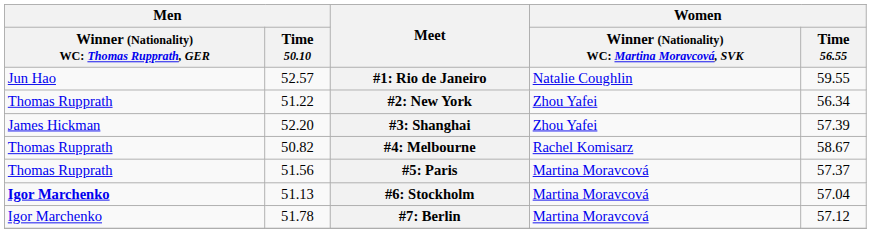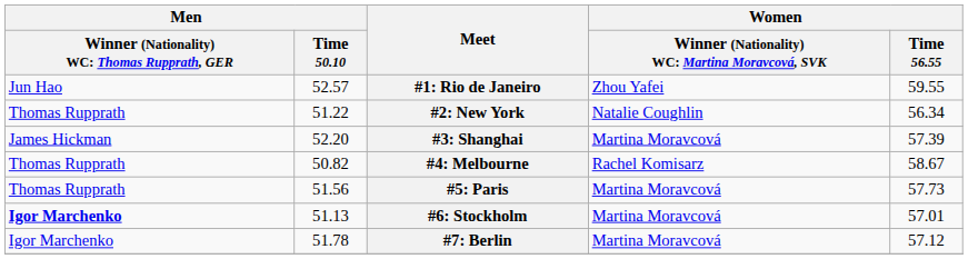#1: Rio de Janeiro | column 4: Natalie Coughlin -> Zhou Yafei
#2: New York | column 4: Zhou Yafei -> Natalie Coughlin
#3: Shanghai | column 4: Zhou Yafei -> Martina Moravcová
#5: Paris | Women / Time 56.55: 57.37 -> 57.73
#6: Stockholm | Women / Time 56.55: 57.04 -> 57.01
